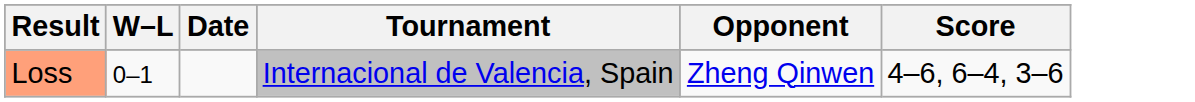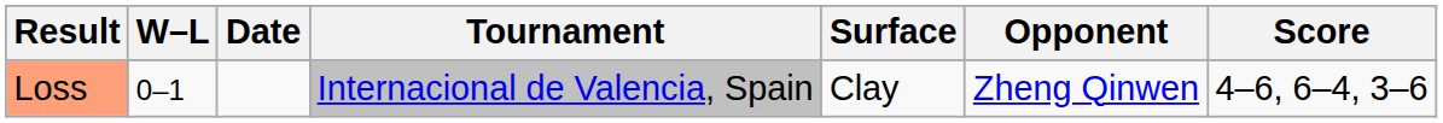+ column: Surface | Clay
